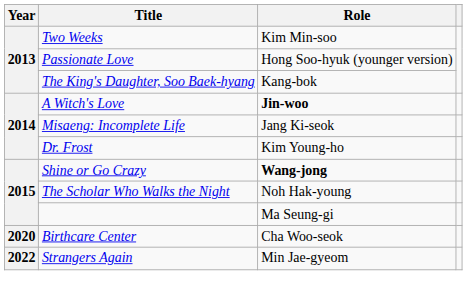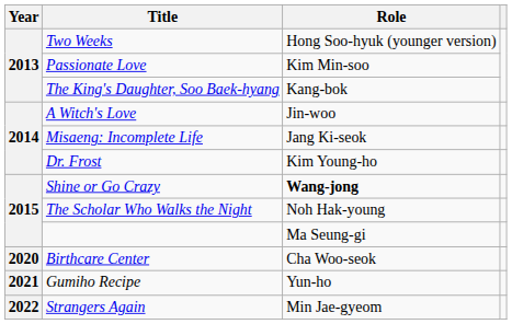Two Weeks | Role: Kim Min-soo -> Hong Soo-hyuk (younger version)
Passionate Love | Role: Hong Soo-hyuk (younger version) -> Kim Min-soo
A Witch's Love | Role: bold -> normal
+ row: 2021 | Gumiho Recipe | Yun-ho
